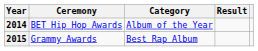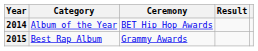columns swapped: Ceremony <-> Category
